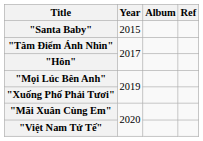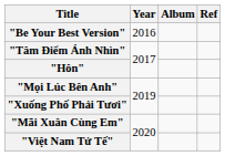- row: "Santa Baby" | 2015
+ row: "Be Your Best Version" | 2016
